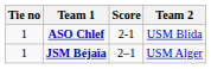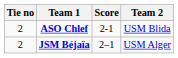ASO Chlef | Tie no: 1 -> 2
JSM Béjaïa | Tie no: 1 -> 2
